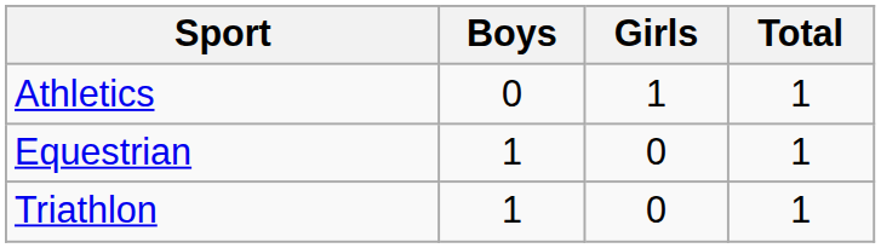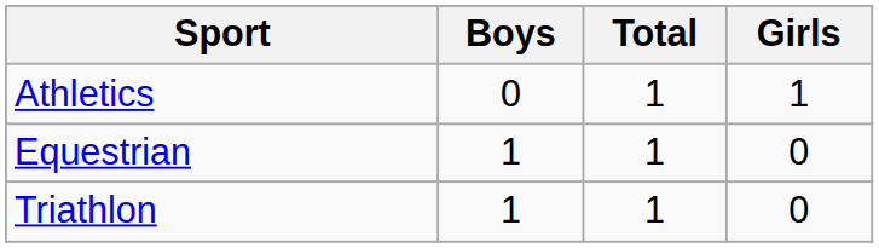columns swapped: Girls <-> Total
